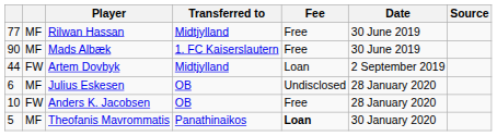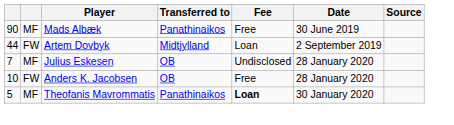- row: 77 | MF | Rilwan Hassan | Midtjylland | Free | 30 June 2019
Mads Albæk | Transferred to: 1. FC Kaiserslautern -> Panathinaikos
Julius Eskesen | column 1: 6 -> 7
